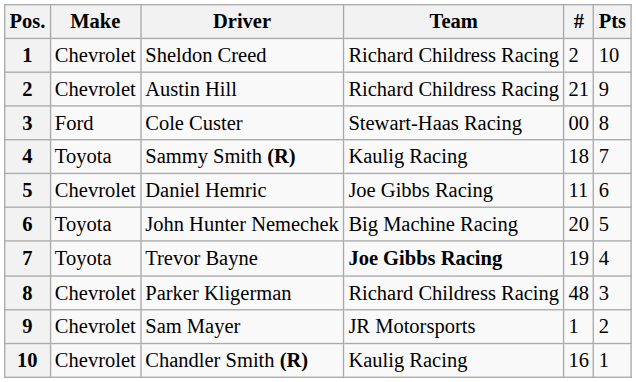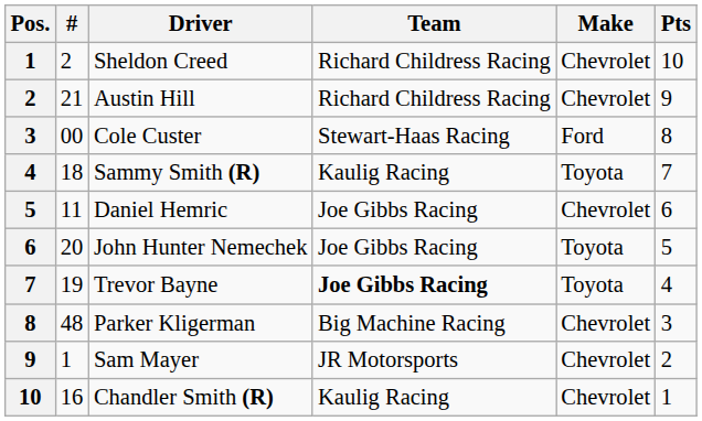columns swapped: # <-> Make
John Hunter Nemechek | Team: Big Machine Racing -> Joe Gibbs Racing
Parker Kligerman | Team: Richard Childress Racing -> Big Machine Racing
